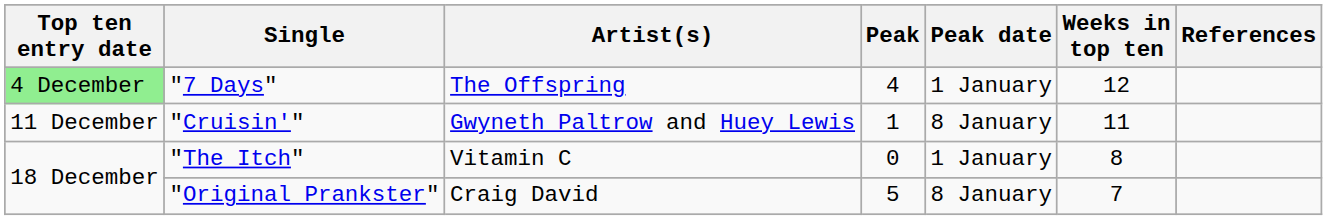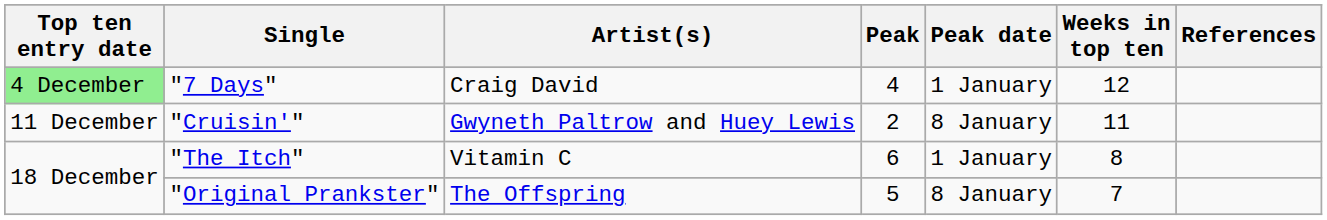"7 Days" | Artist(s): The Offspring -> Craig David
"Cruisin'" | Peak: 1 -> 2
"The Itch" | Peak: 0 -> 6
"Original Prankster" | Artist(s): Craig David -> The Offspring
